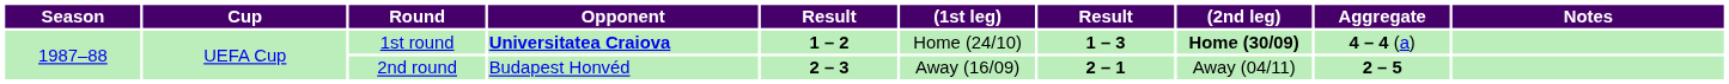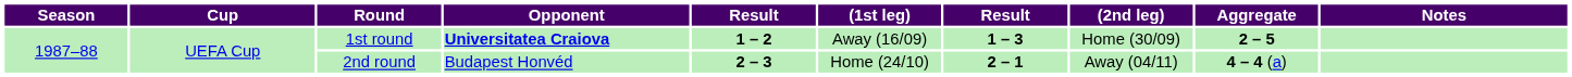1st round | (1st leg): Home (24/10) -> Away (16/09)
1st round | (2nd leg): bold -> normal
1st round | Aggregate: 4 – 4 (a) -> 2 – 5
2nd round | (1st leg): Away (16/09) -> Home (24/10)
2nd round | Aggregate: 2 – 5 -> 4 – 4 (a)
